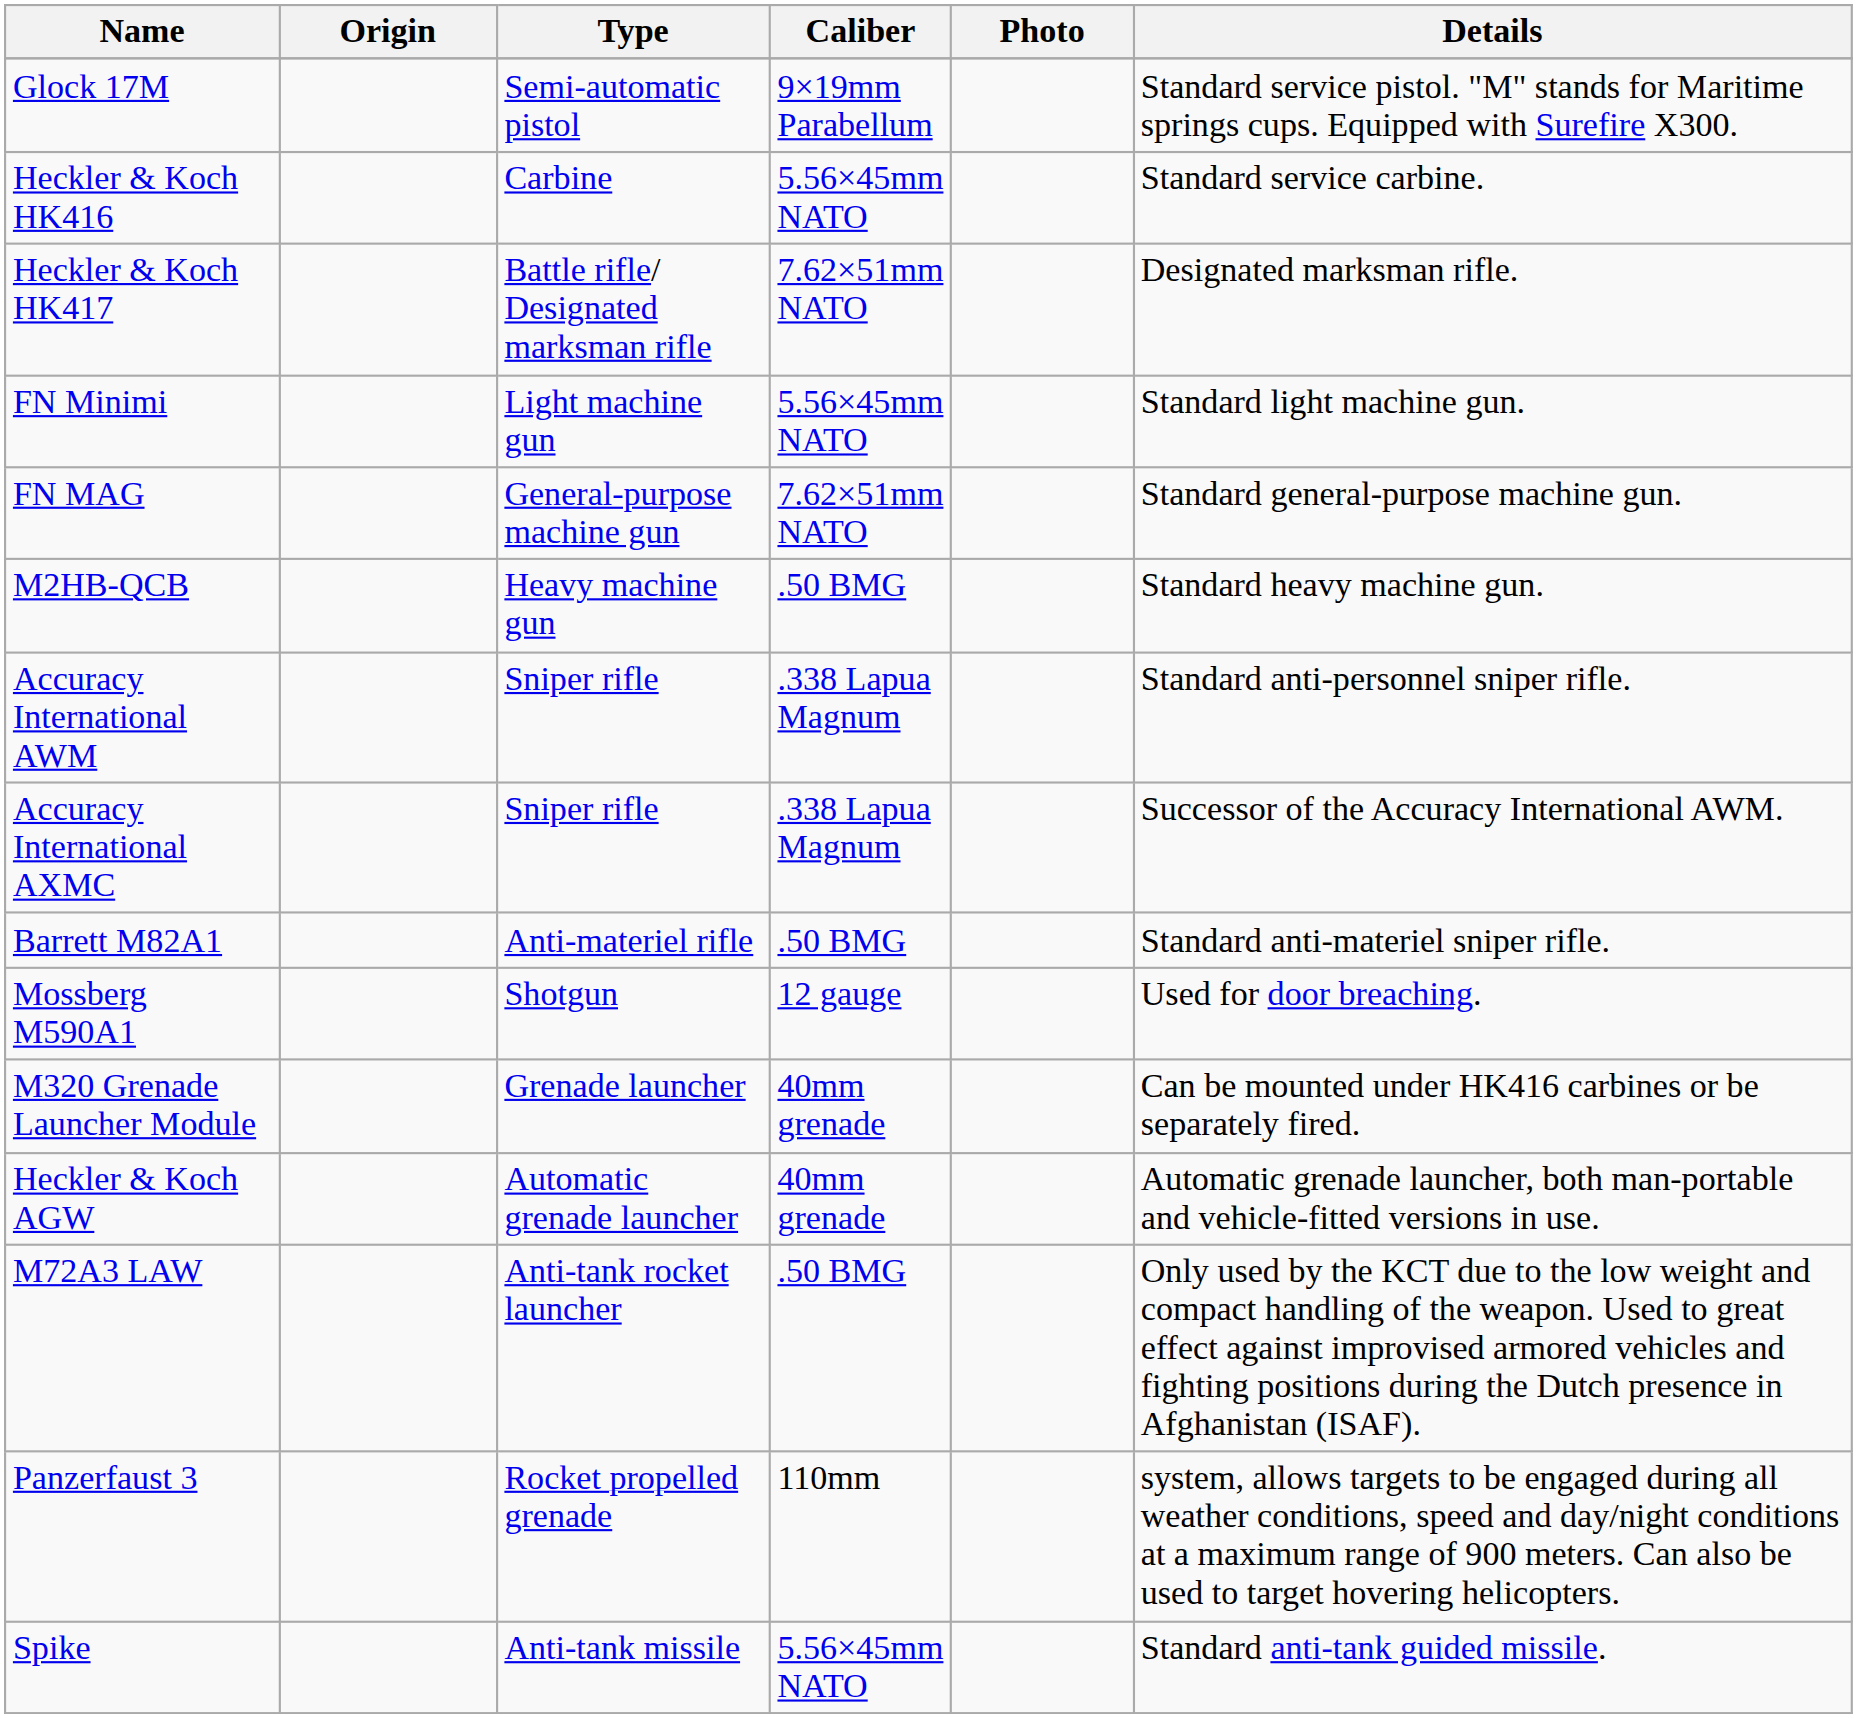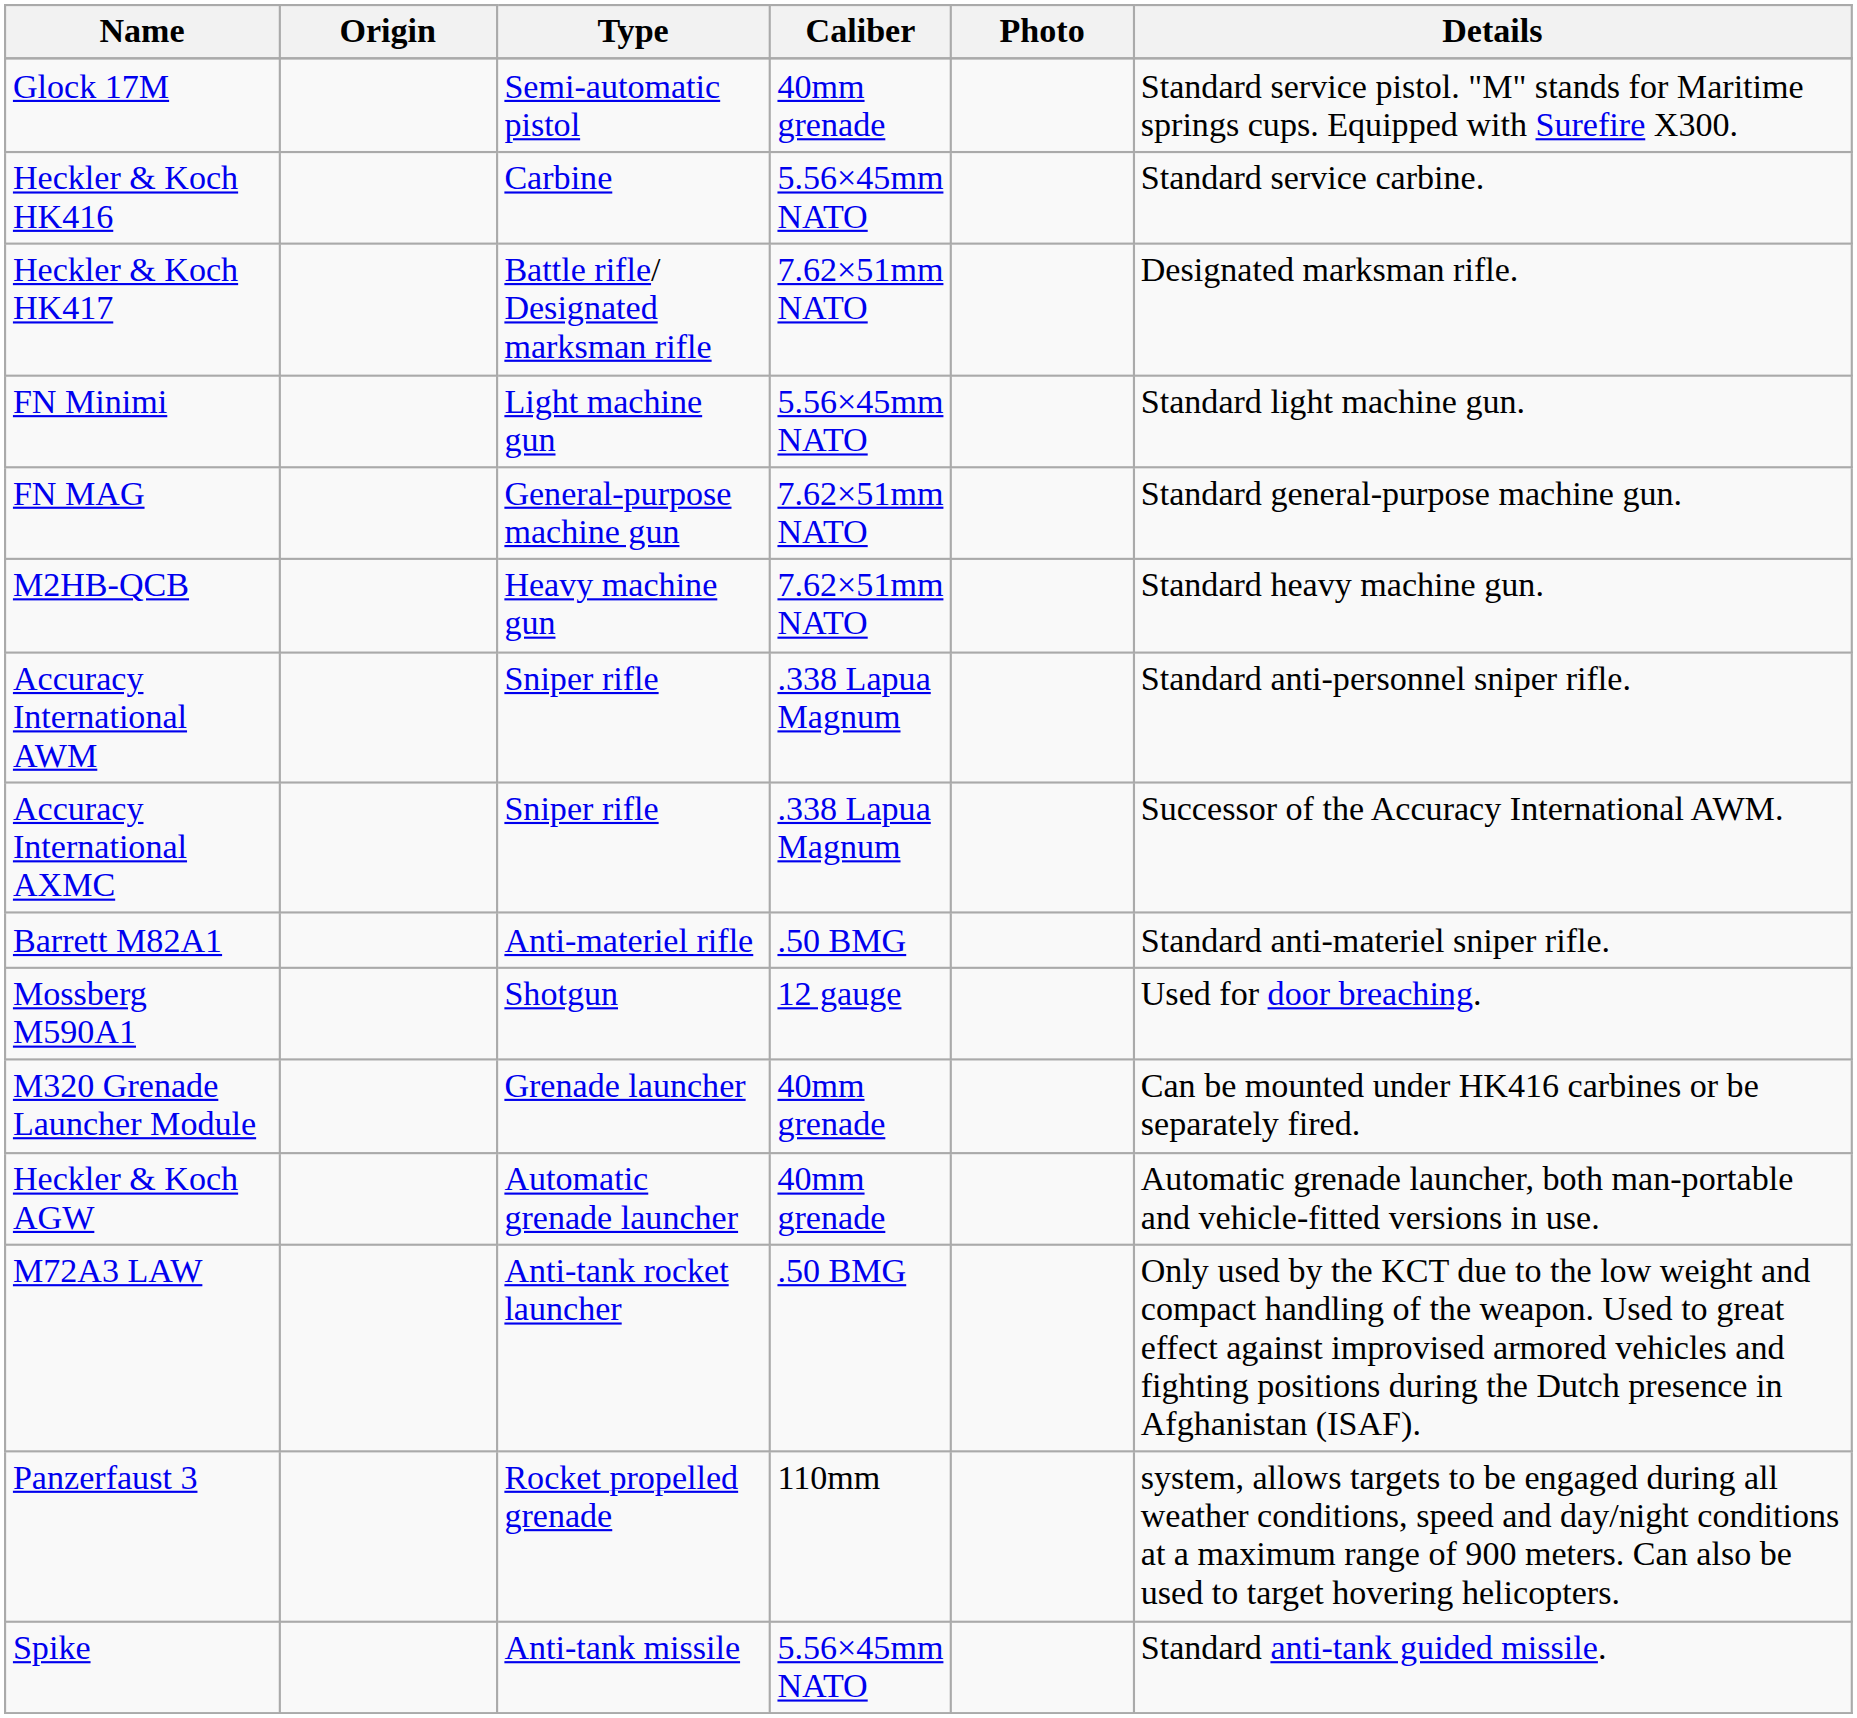Glock 17M | Caliber: 9×19mm Parabellum -> 40mm grenade
M2HB-QCB | Caliber: .50 BMG -> 7.62×51mm NATO
